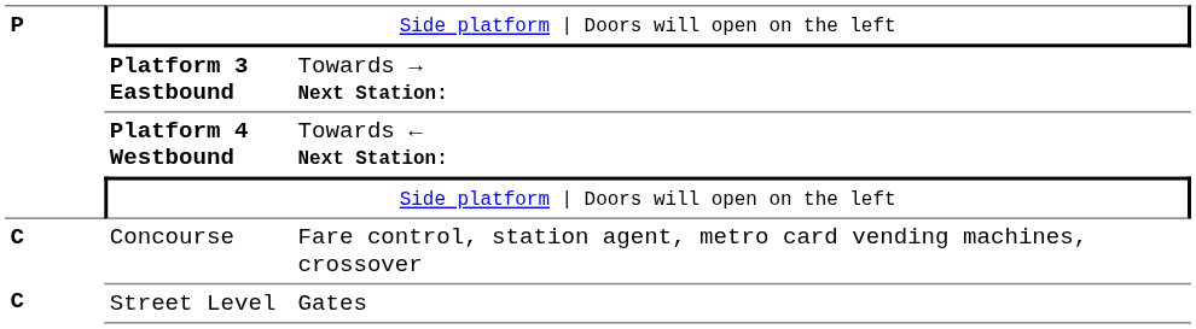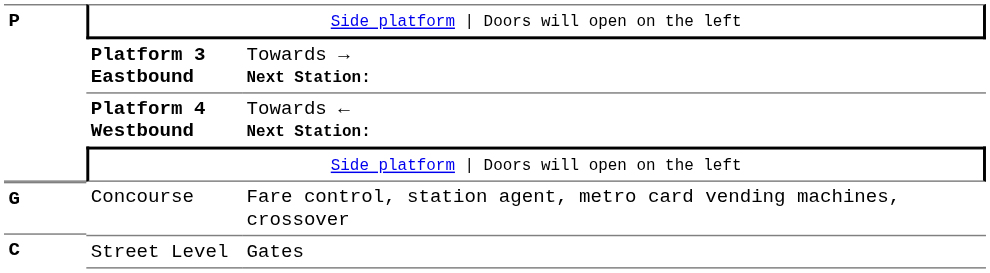Concourse | column 1: C -> G
